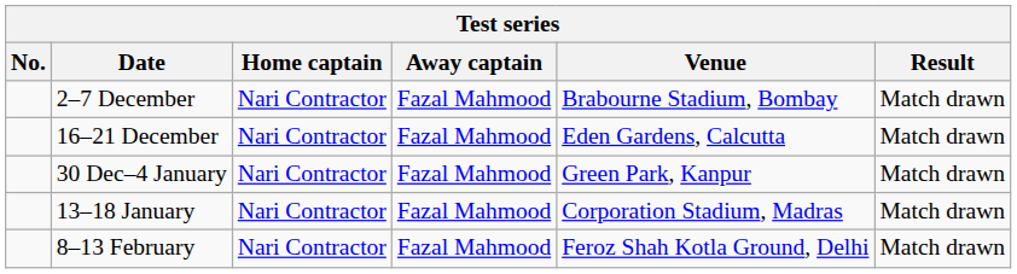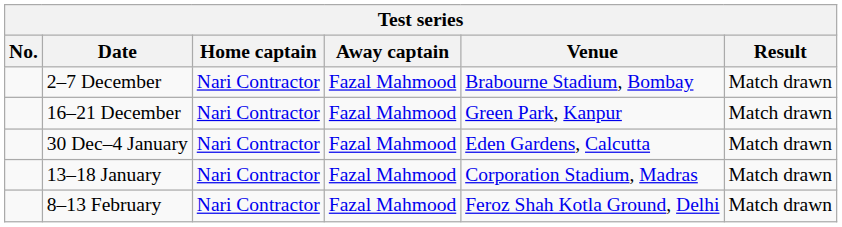16–21 December | Venue: Eden Gardens, Calcutta -> Green Park, Kanpur
30 Dec–4 January | Venue: Green Park, Kanpur -> Eden Gardens, Calcutta
